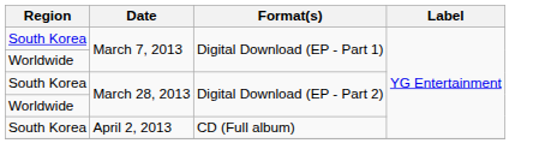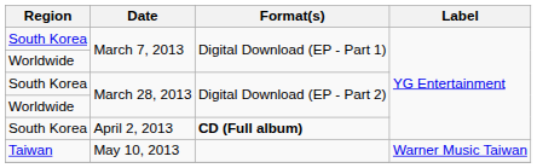April 2, 2013 | Format(s): normal -> bold
+ row: Taiwan | May 10, 2013 | Warner Music Taiwan
